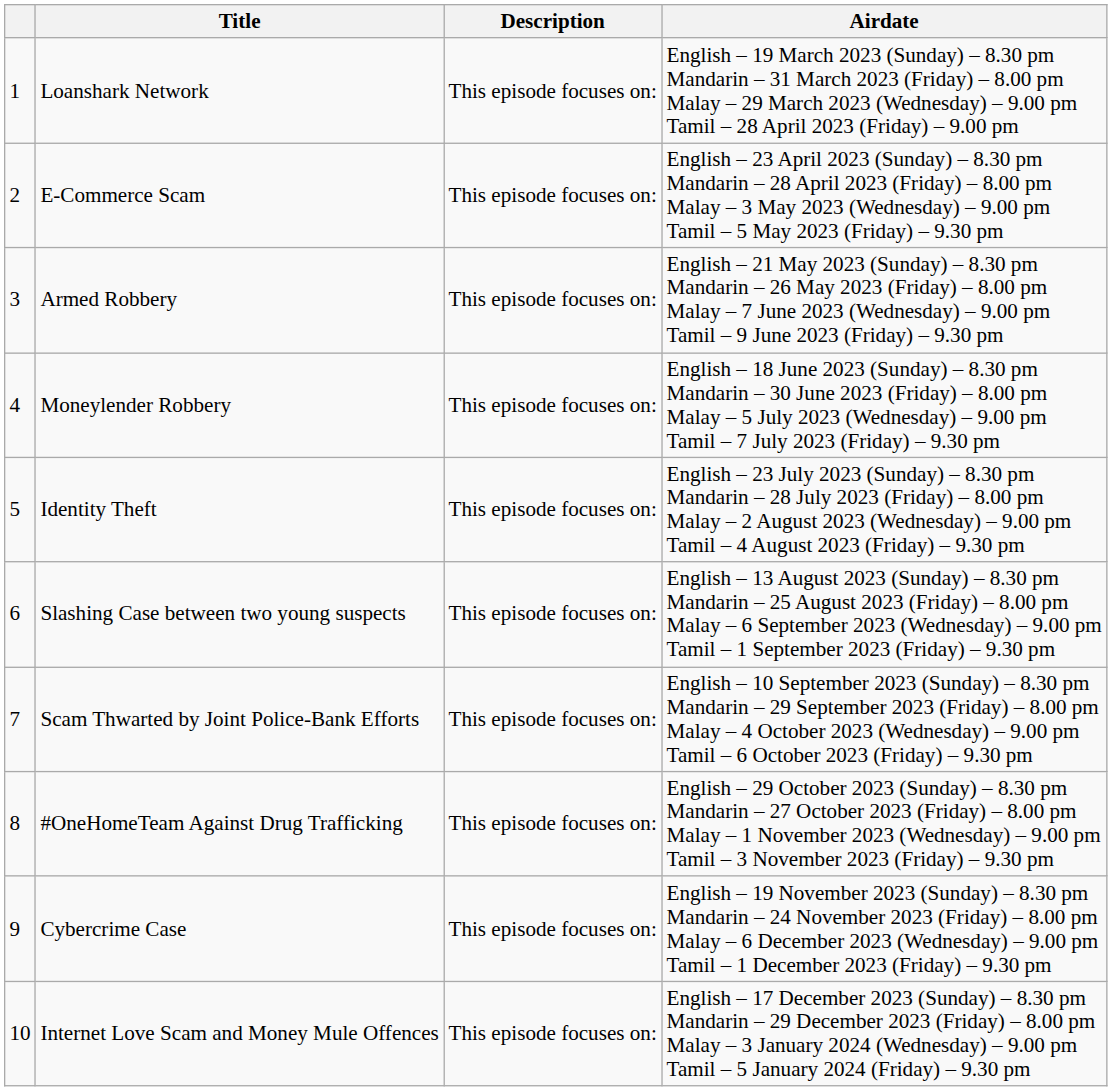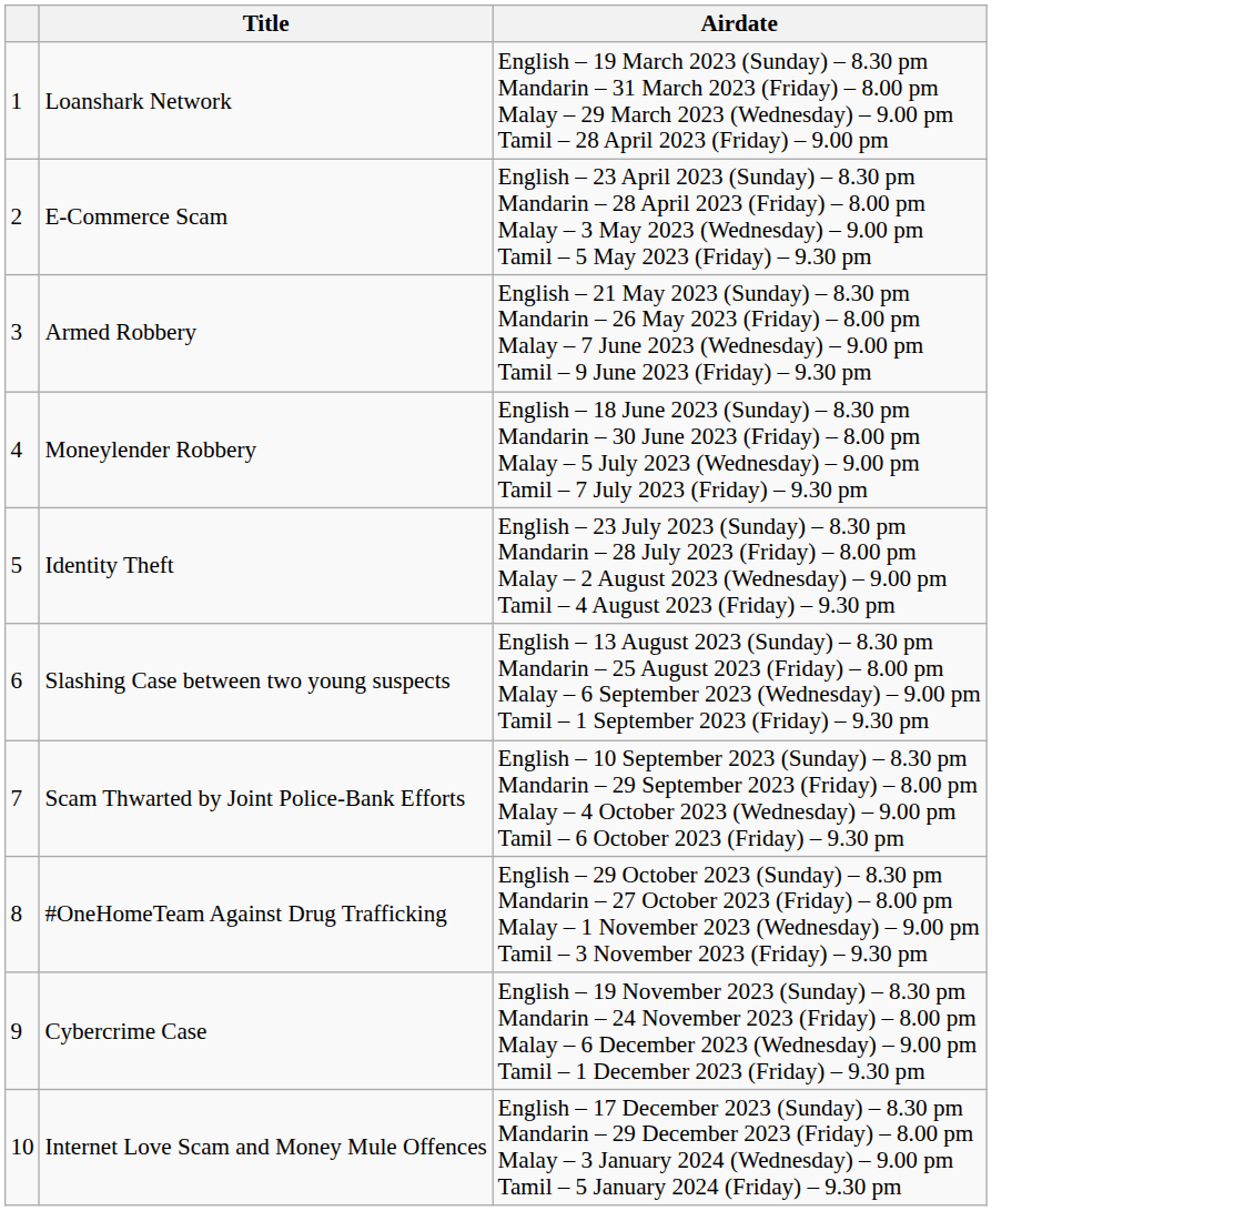- column: Description | This episode focuses on: | This episode focuses on: | This episode focuses on: | This episode focuses on: | This episode focuses on: | This episode focuses on: | This episode focuses on: | This episode focuses on: | This episode focuses on: | This episode focuses on:
